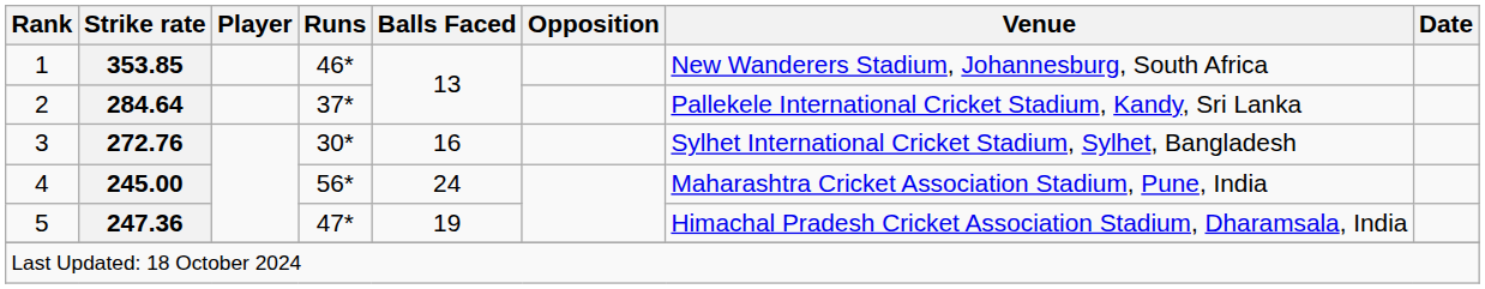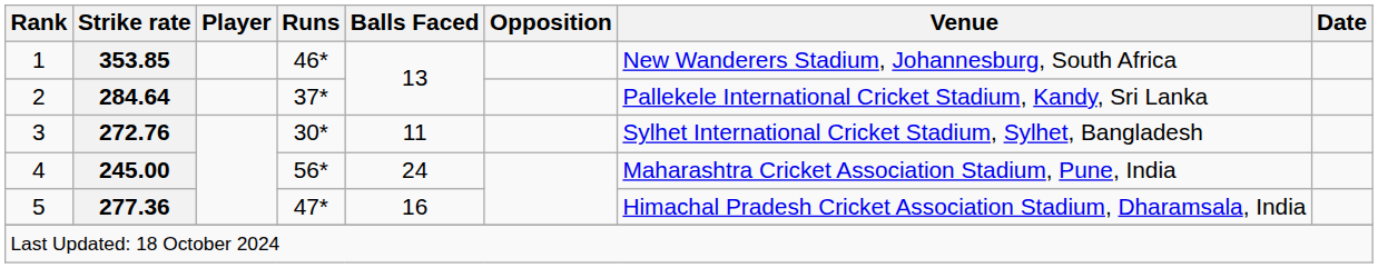3 | Balls Faced: 16 -> 11
5 | Strike rate: 247.36 -> 277.36
5 | Balls Faced: 19 -> 16
